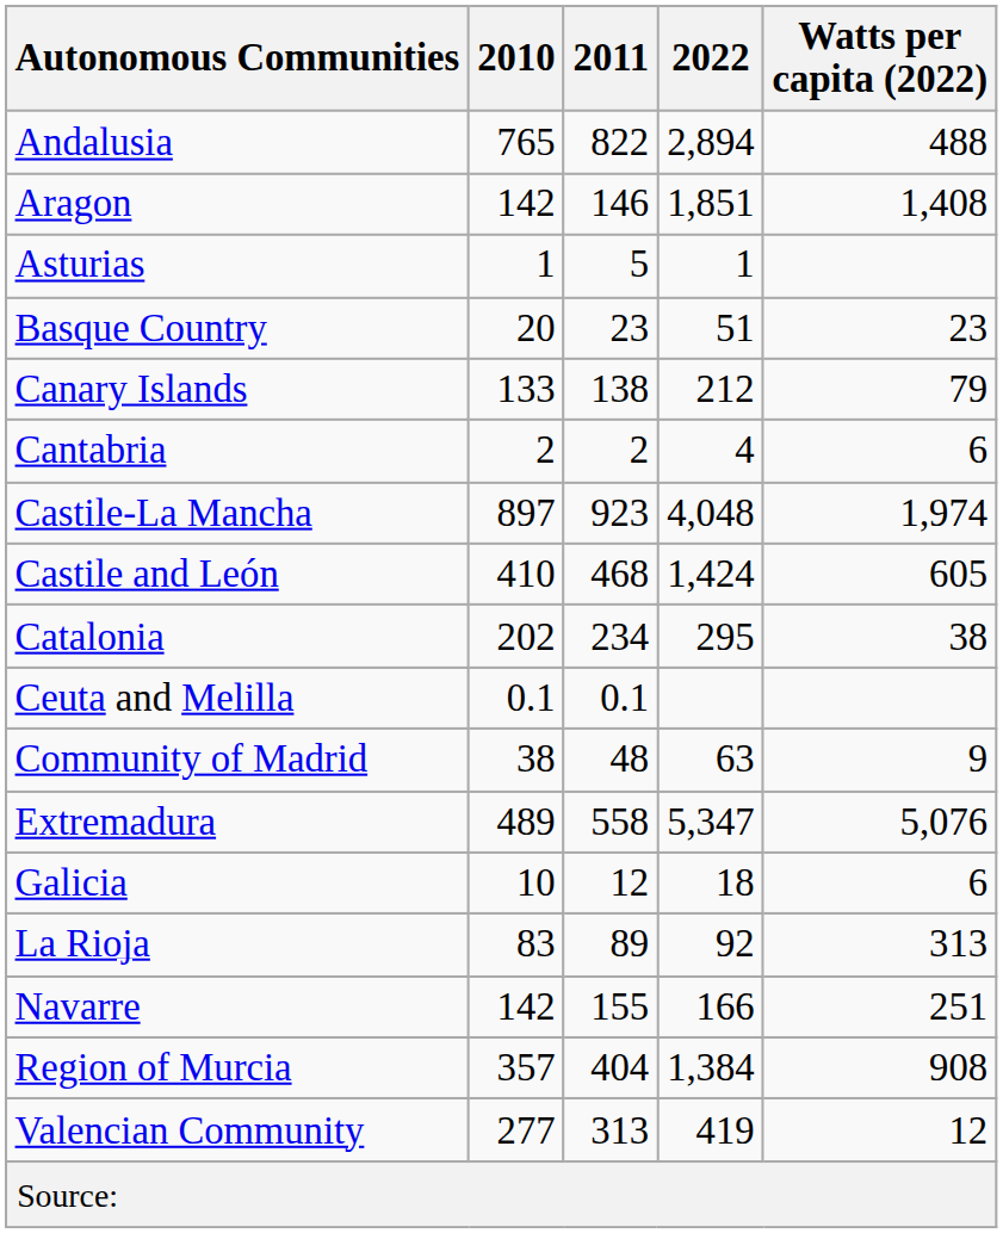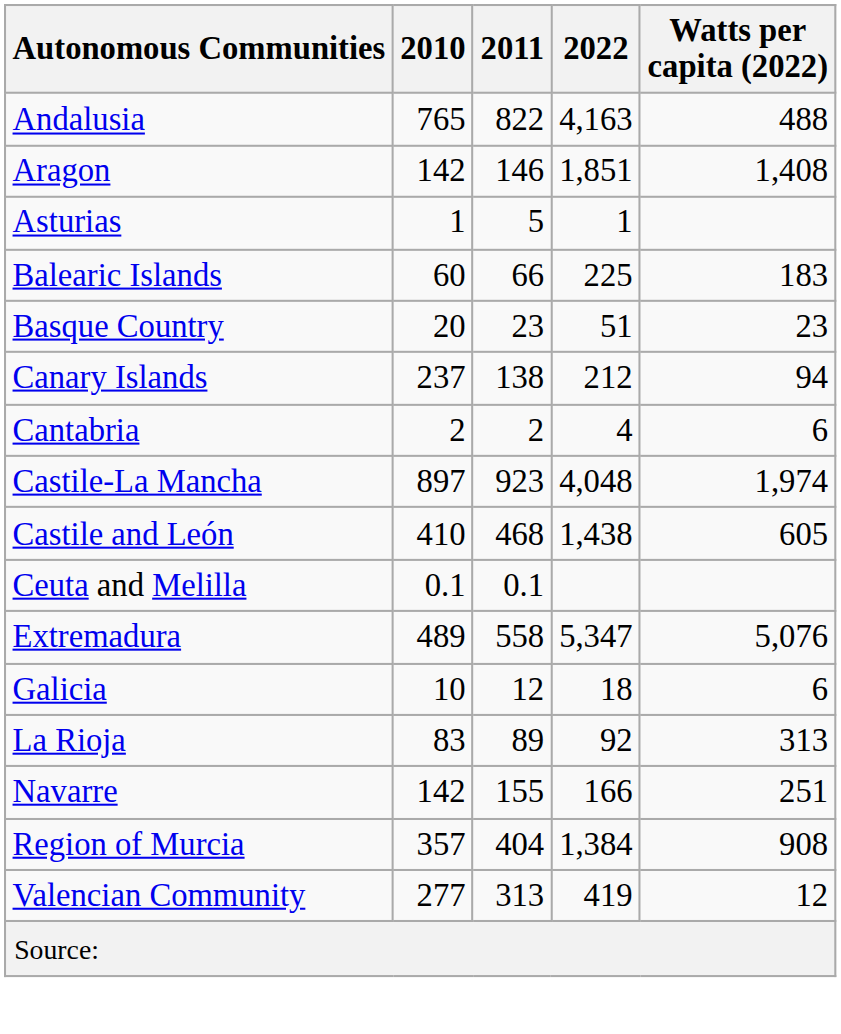Andalusia | 2022: 2,894 -> 4,163
+ row: Balearic Islands | 60 | 66 | 225 | 183
Canary Islands | 2010: 133 -> 237
Canary Islands | Watts per capita (2022): 79 -> 94
Castile and León | 2022: 1,424 -> 1,438
- row: Catalonia | 202 | 234 | 295 | 38
- row: Community of Madrid | 38 | 48 | 63 | 9
